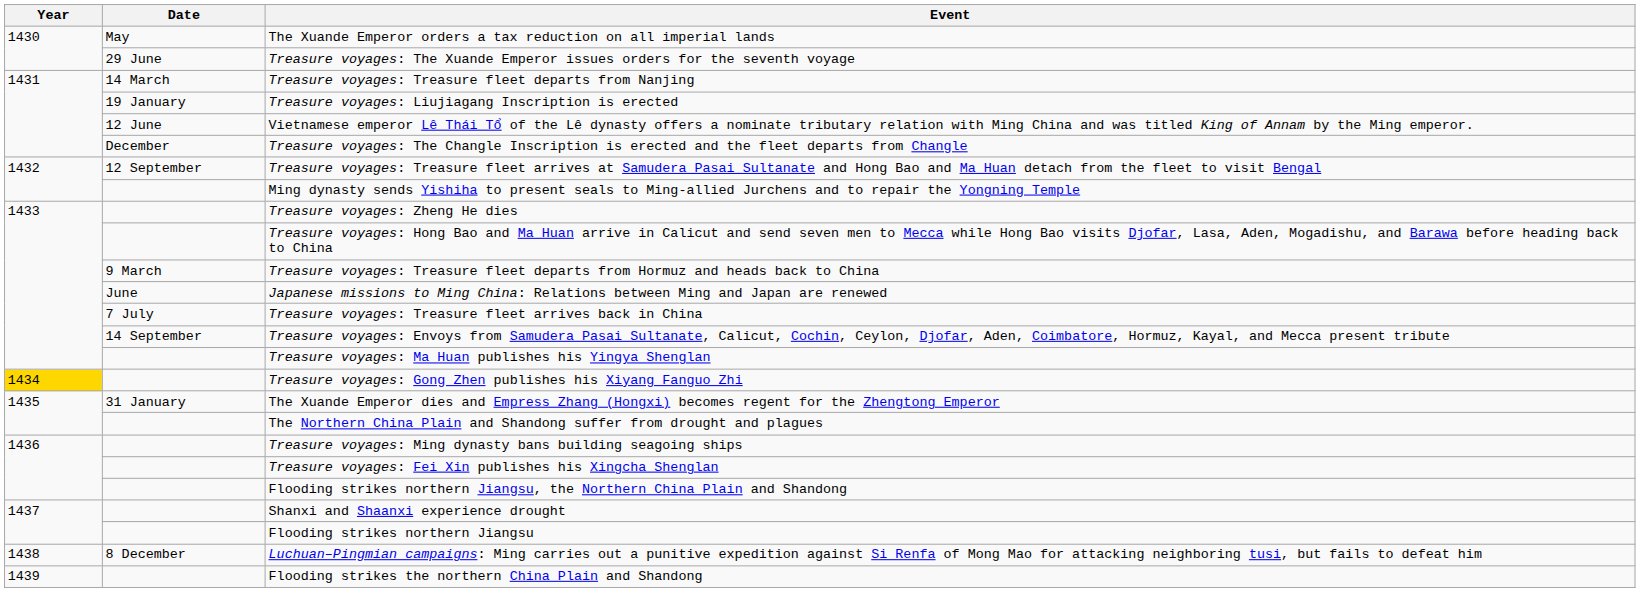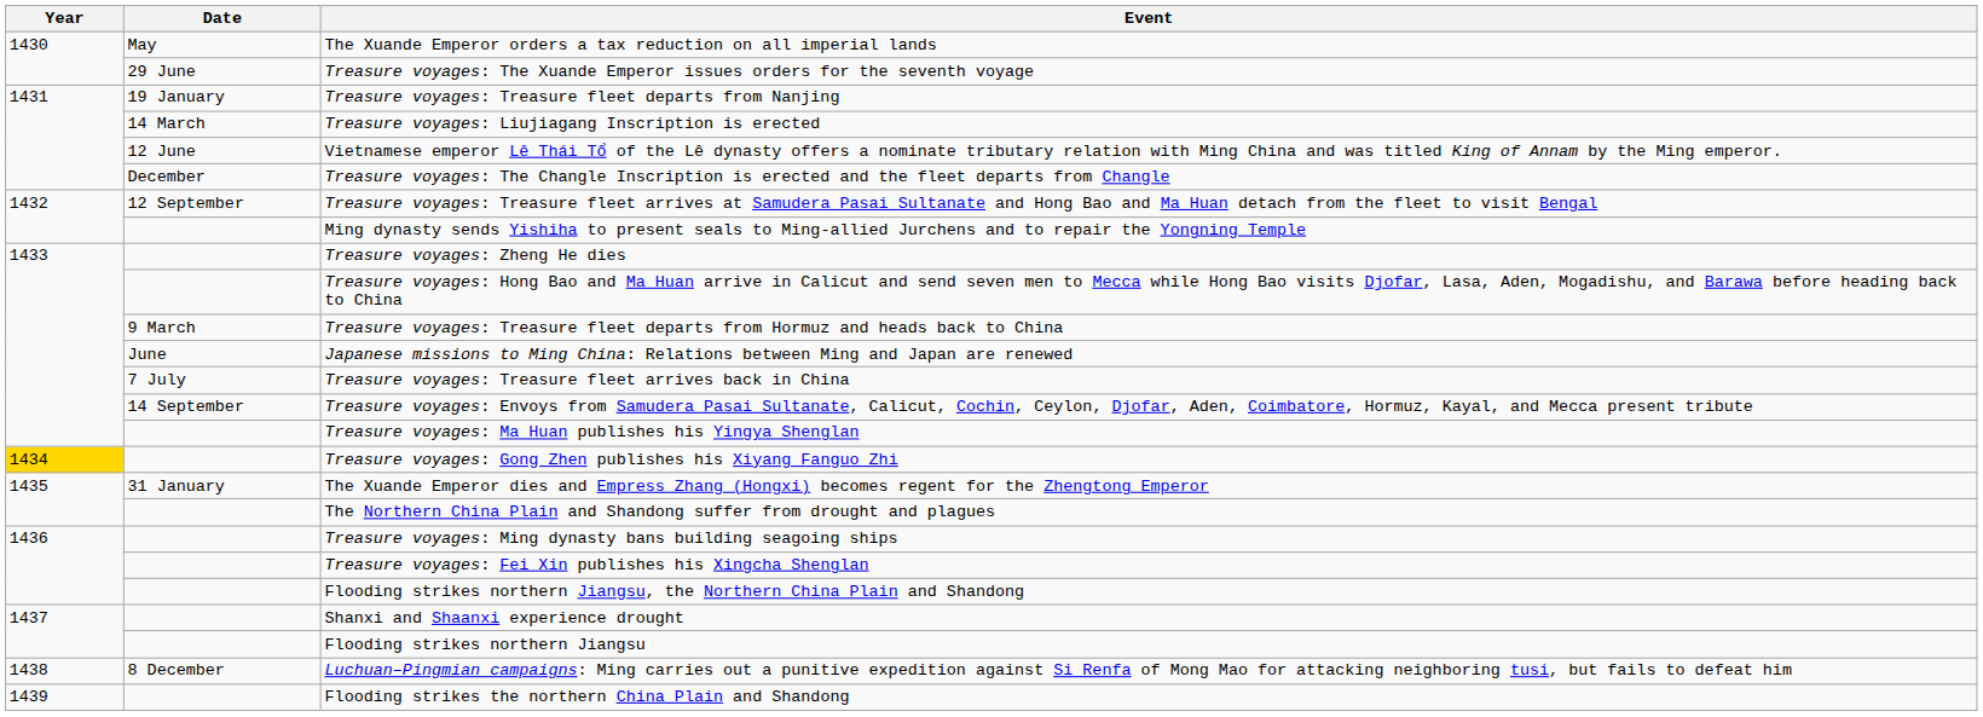Treasure voyages: Treasure fleet departs from Nanjing | Date: 14 March -> 19 January
Treasure voyages: Liujiagang Inscription is erected | Date: 19 January -> 14 March
